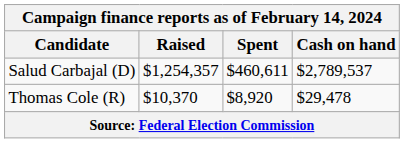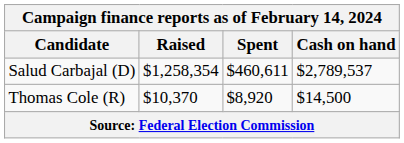Salud Carbajal (D) | Raised: $1,254,357 -> $1,258,354
Thomas Cole (R) | Cash on hand: $29,478 -> $14,500
